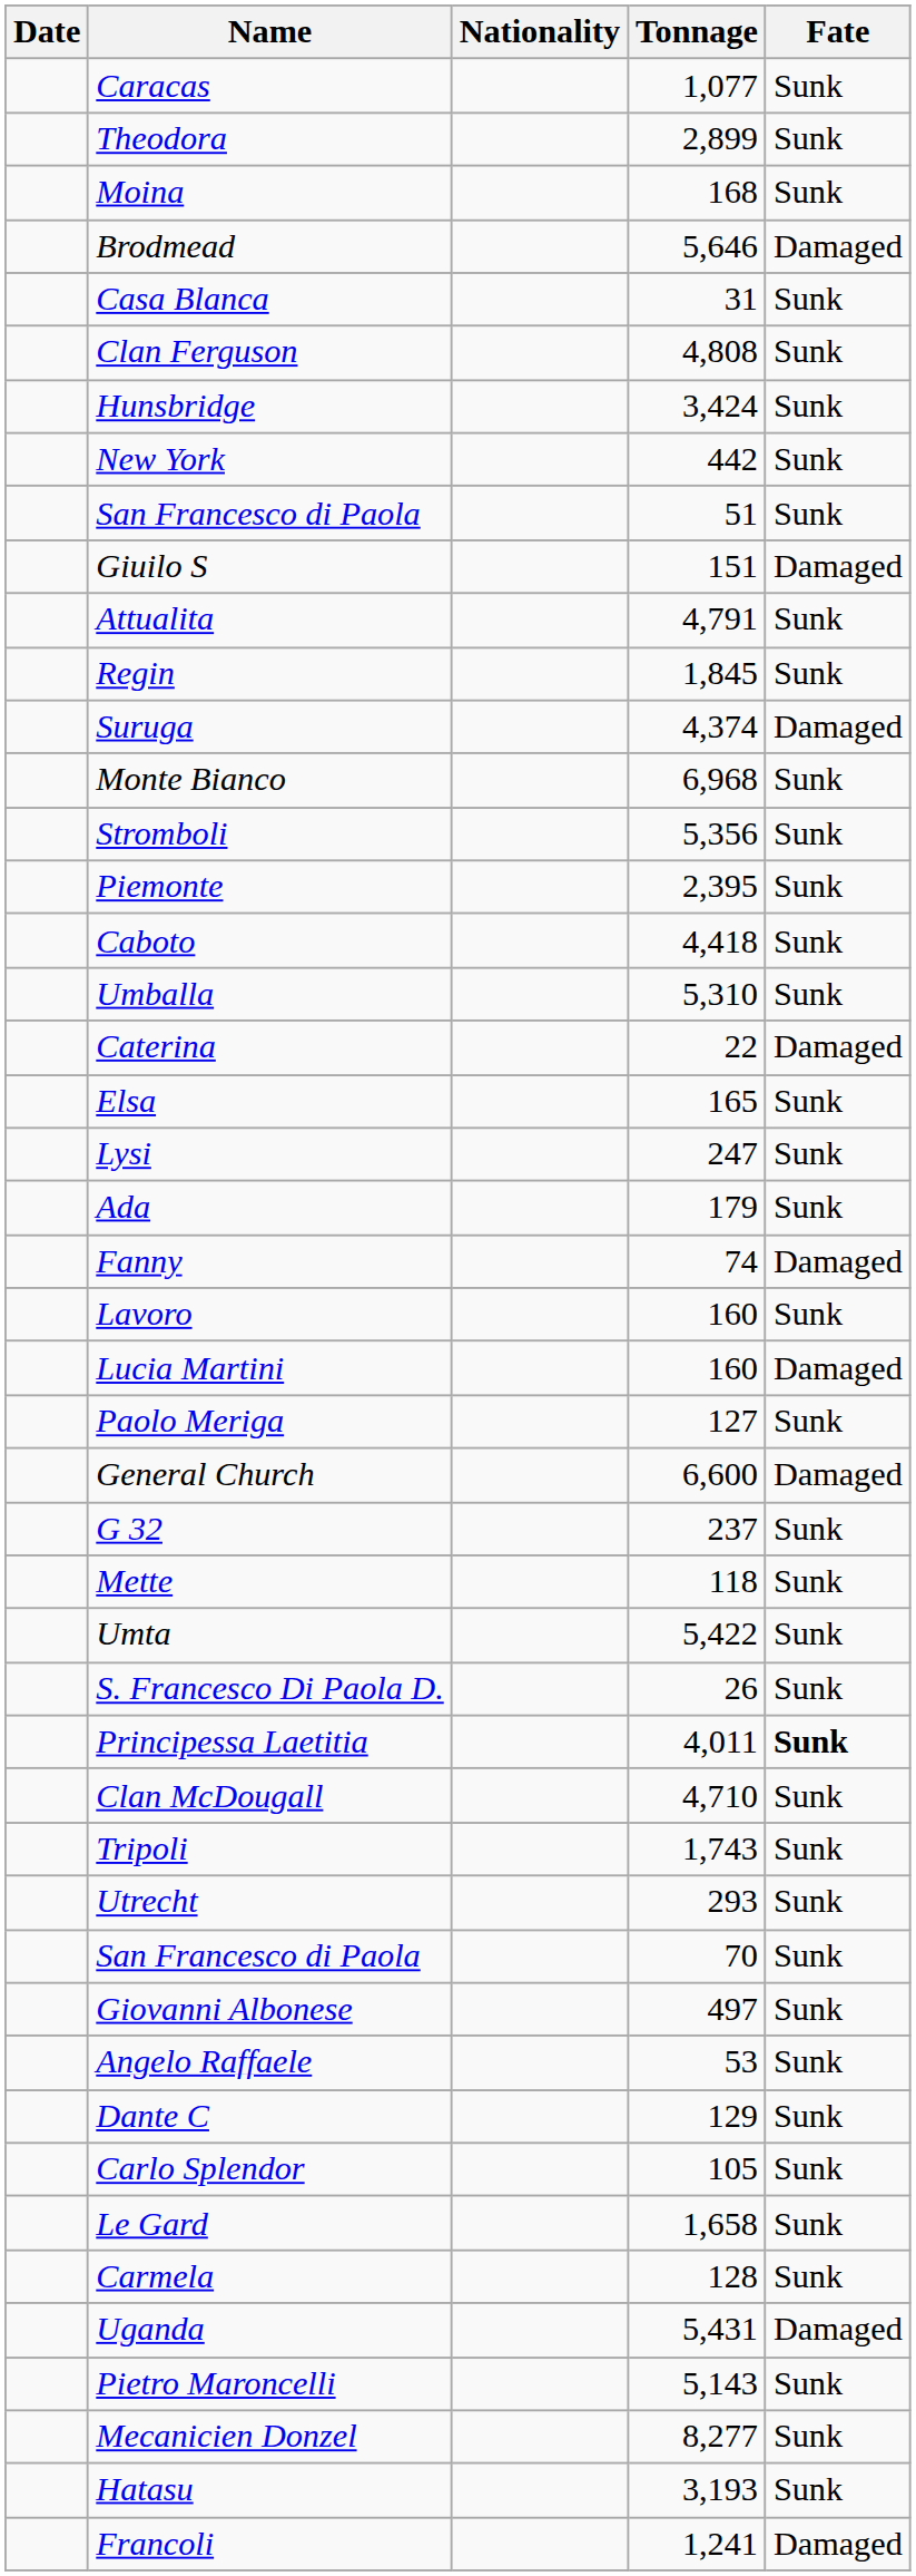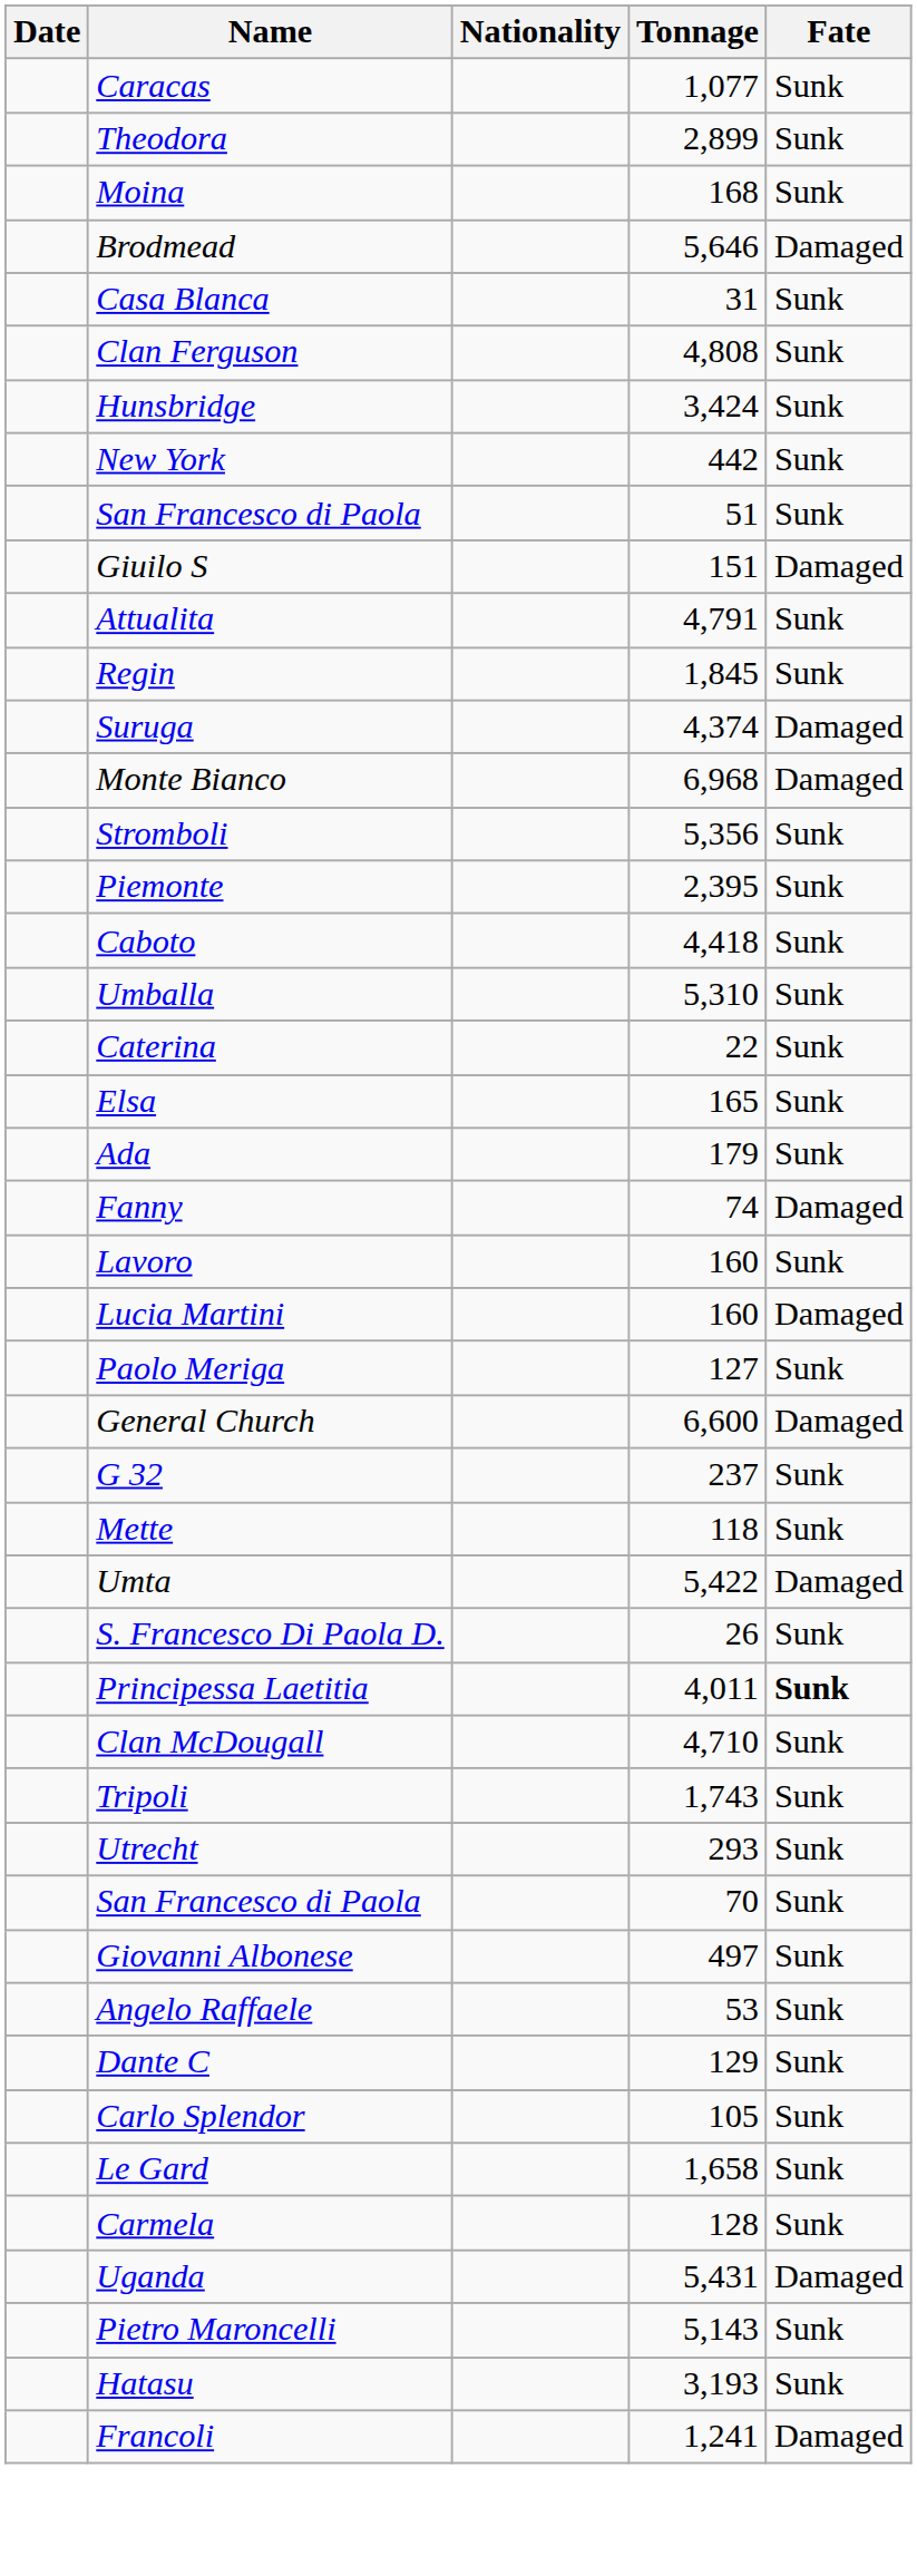Monte Bianco | Fate: Sunk -> Damaged
Caterina | Fate: Damaged -> Sunk
- row: Lysi | 247 | Sunk
Umta | Fate: Sunk -> Damaged
- row: Mecanicien Donzel | 8,277 | Sunk
